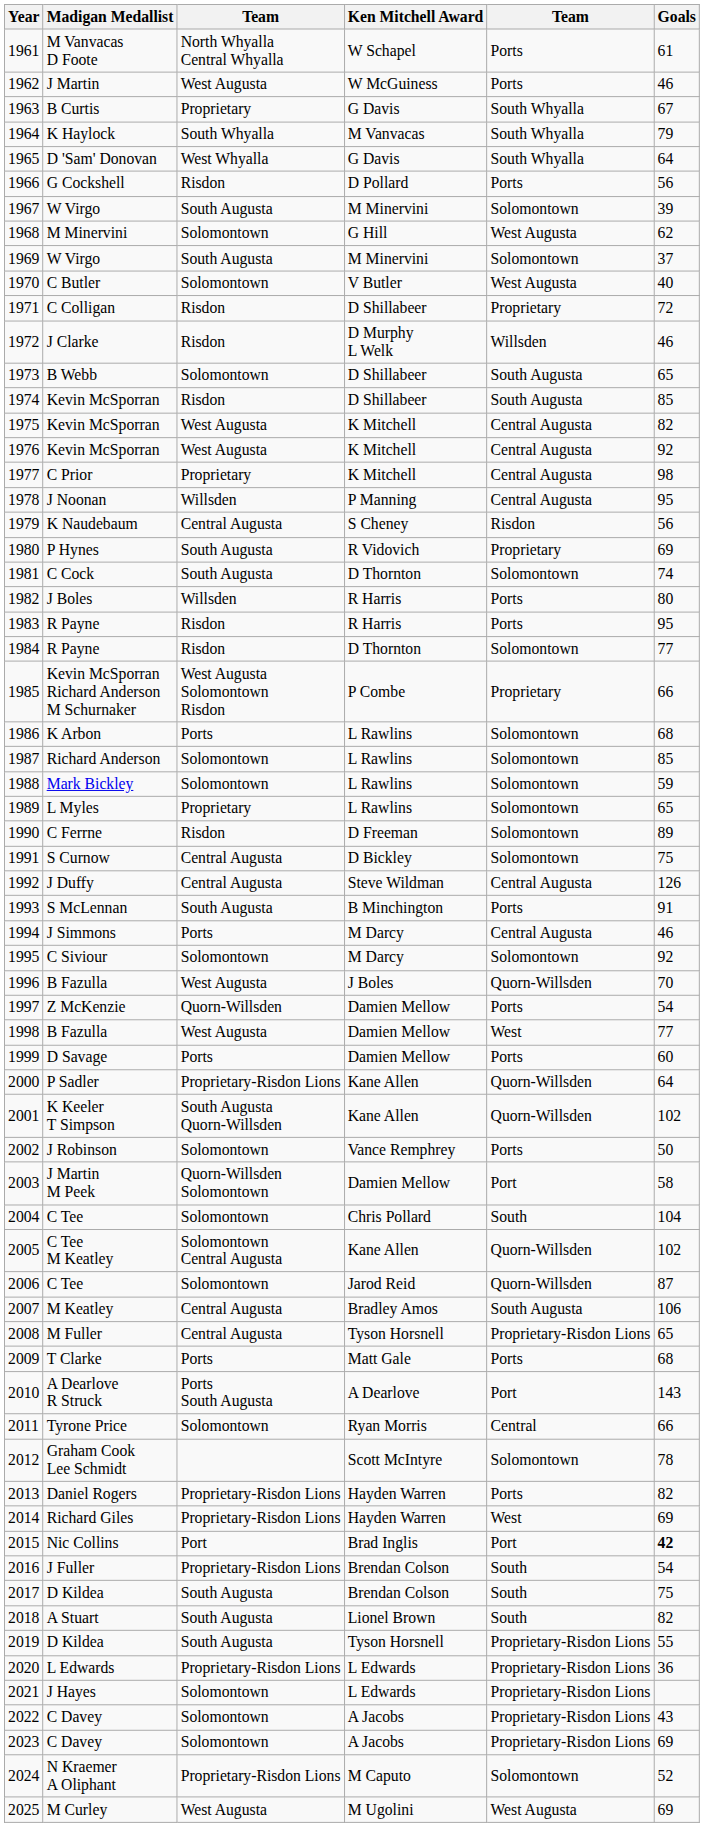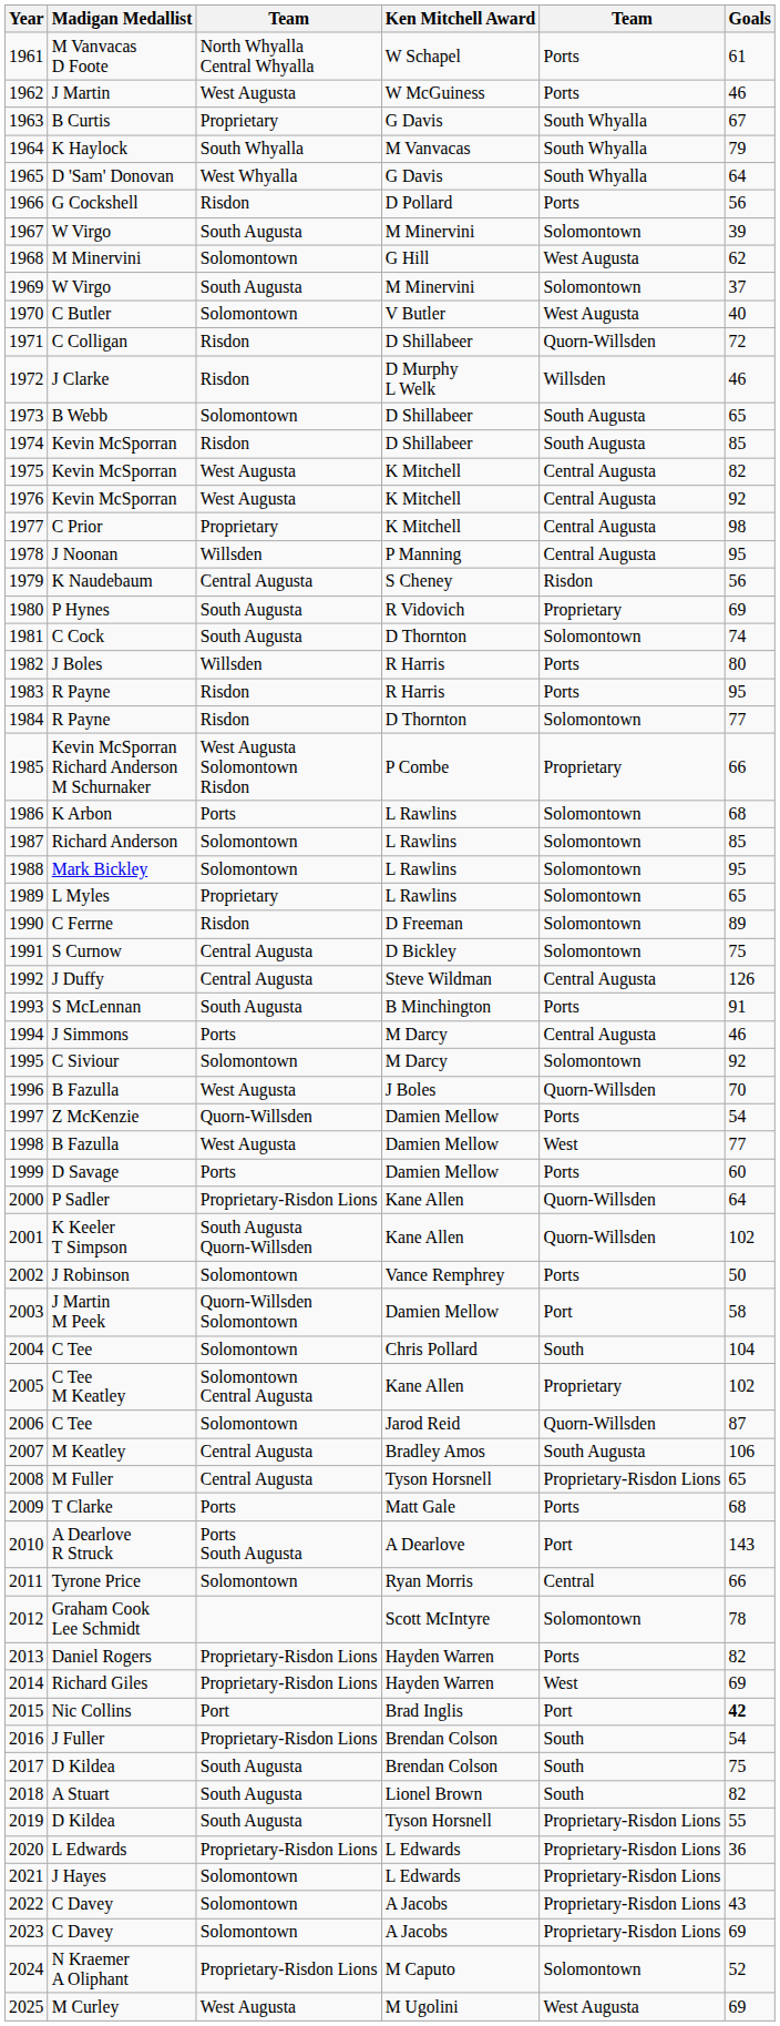1971 | column 5: Proprietary -> Quorn-Willsden
1988 | Goals: 59 -> 95
2005 | column 5: Quorn-Willsden -> Proprietary
